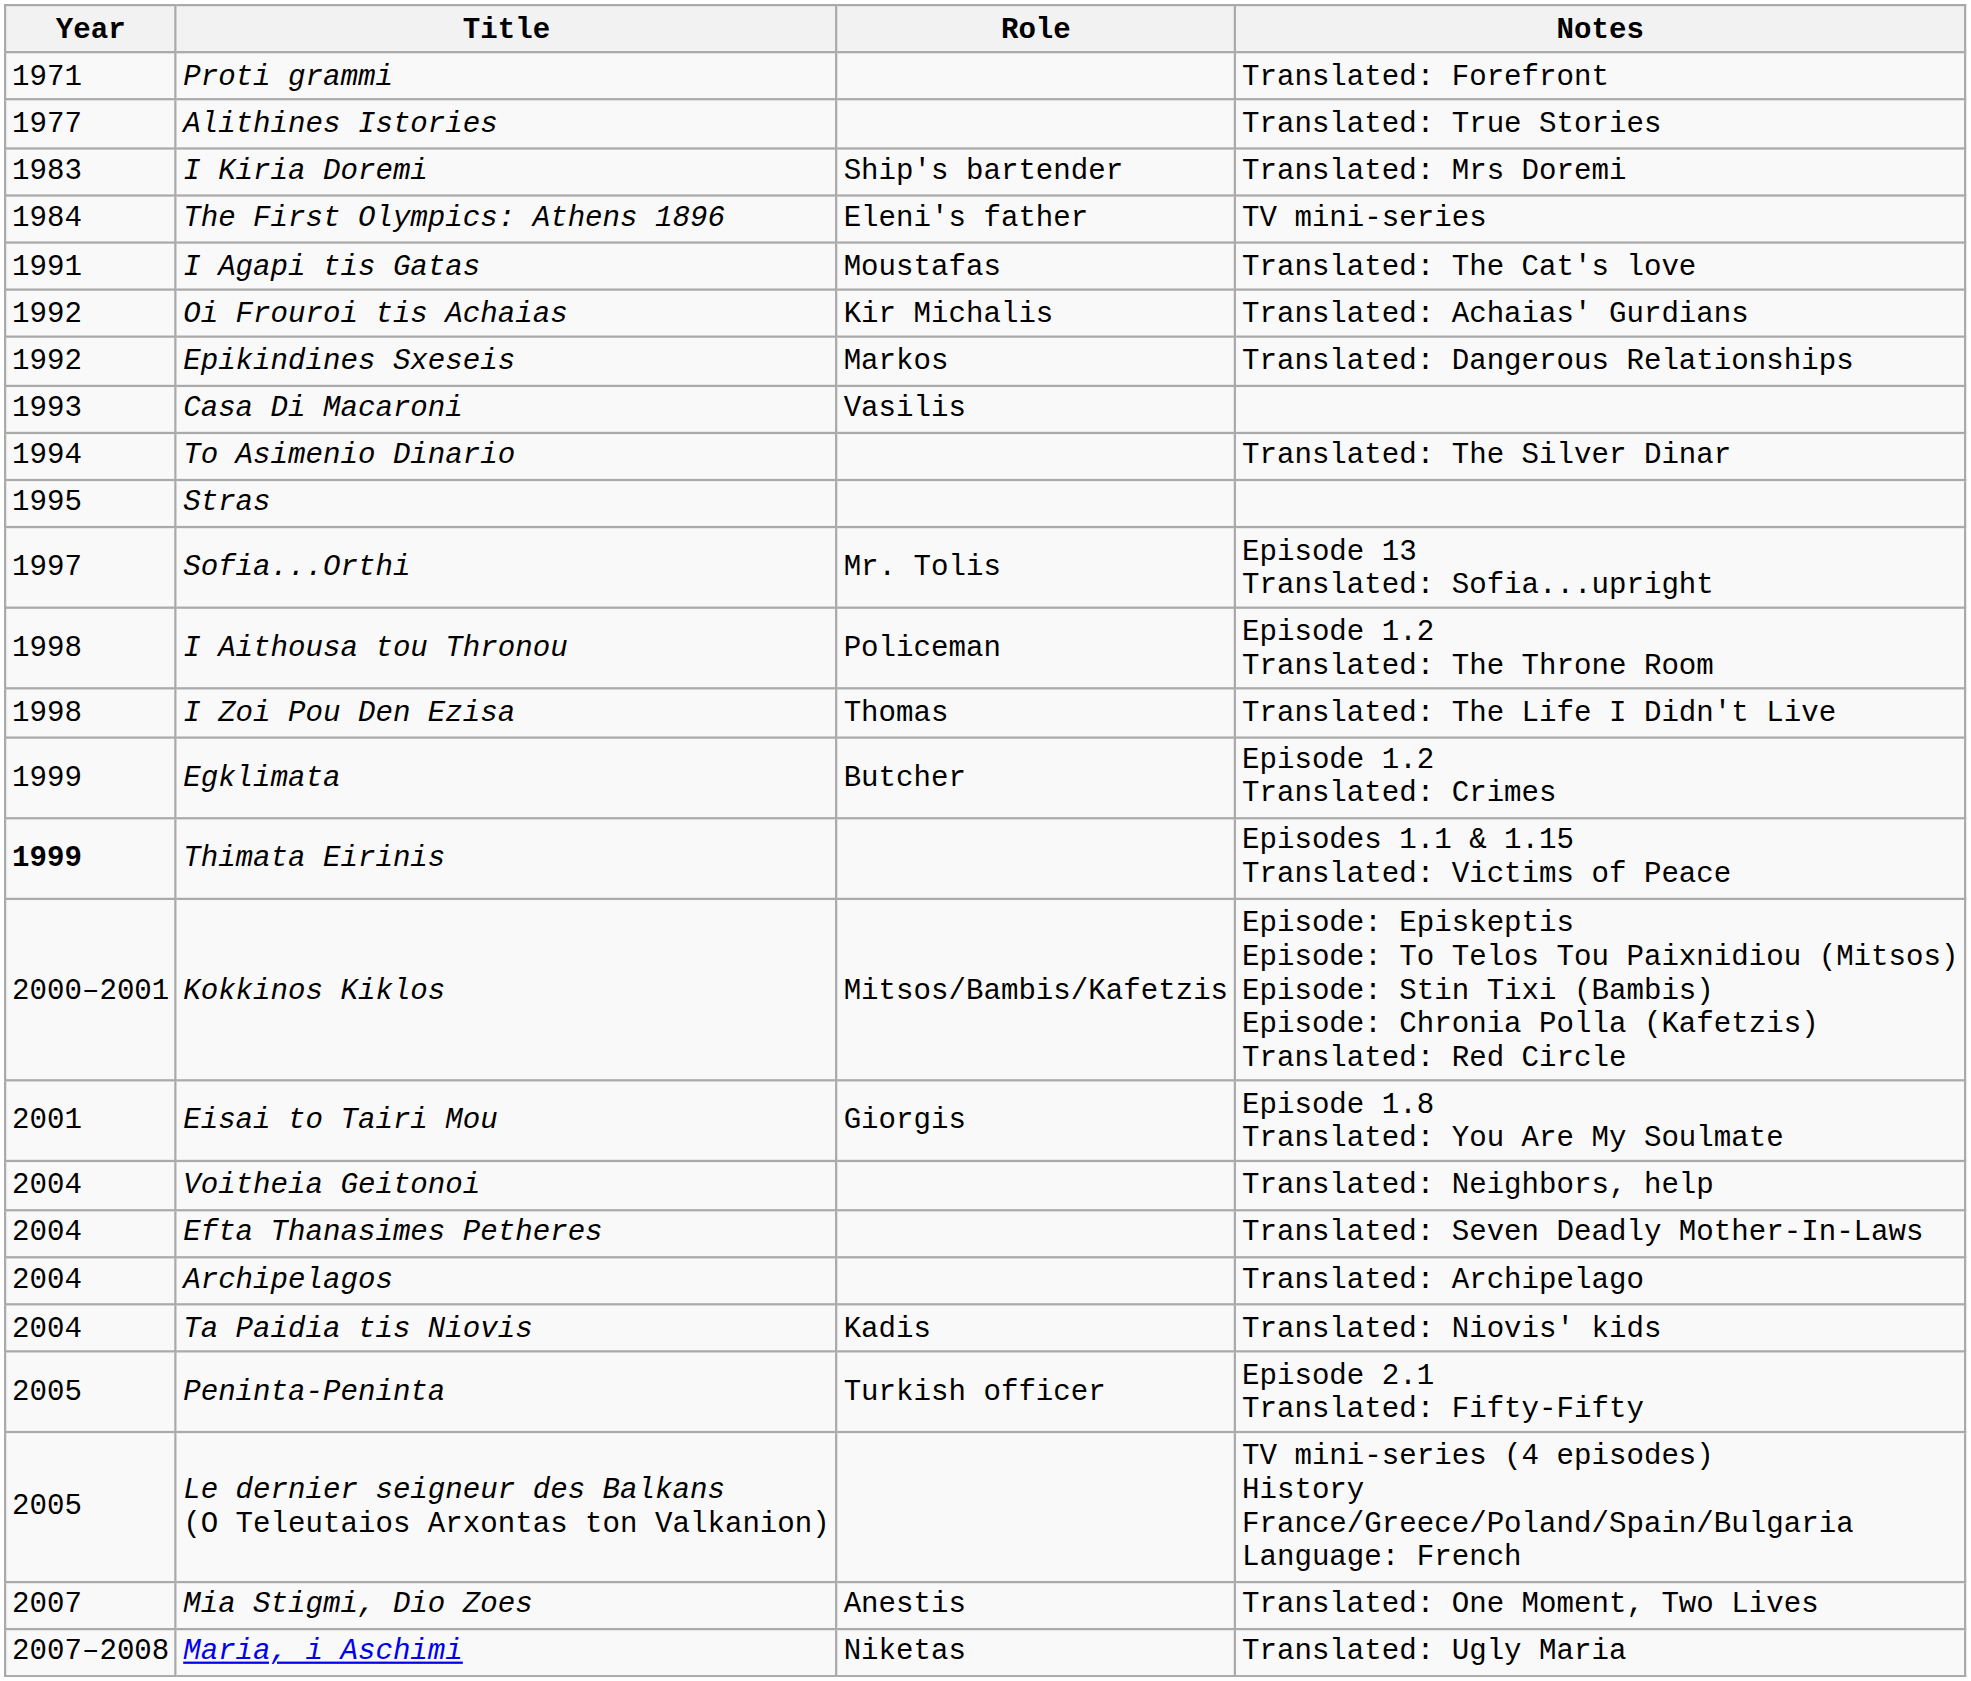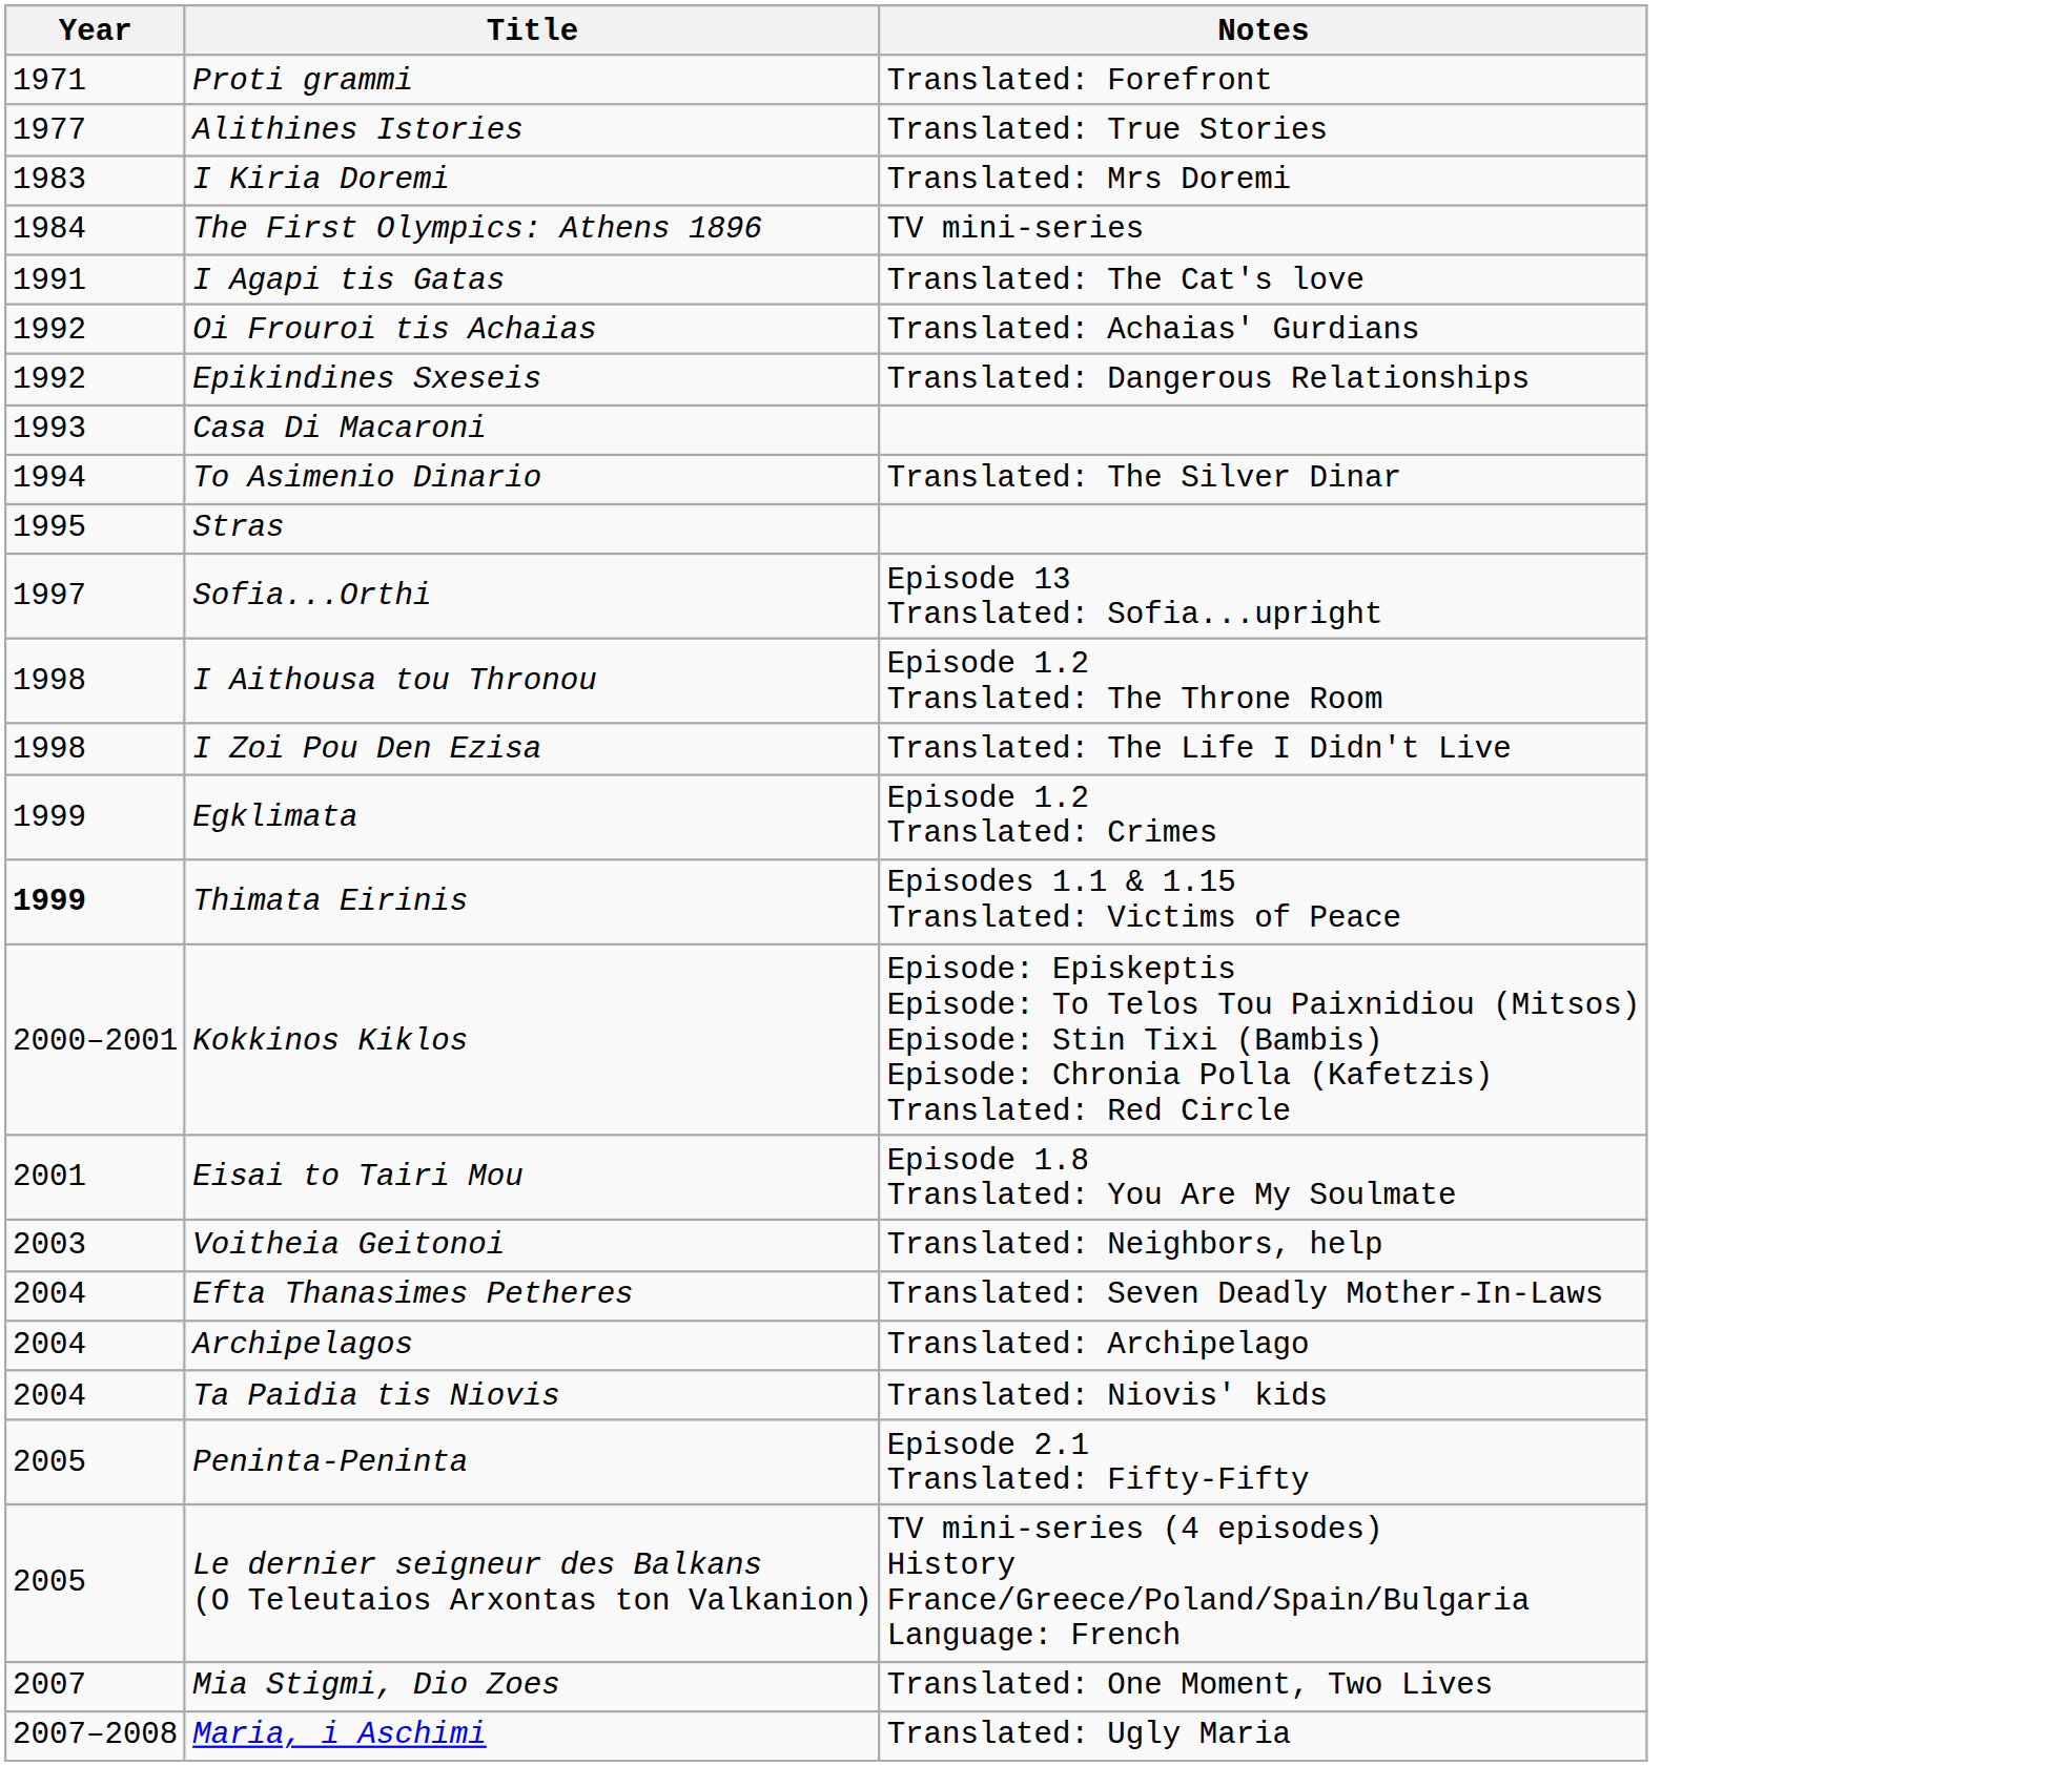- column: Role | Ship's bartender | Eleni's father | Moustafas | Kir Michalis | Markos | Vasilis | Mr. Tolis | Policeman | Thomas | Butcher | Mitsos/Bambis/Kafetzis | Giorgis | Kadis | Turkish officer | Anestis | Niketas
Voitheia Geitonoi | Year: 2004 -> 2003
